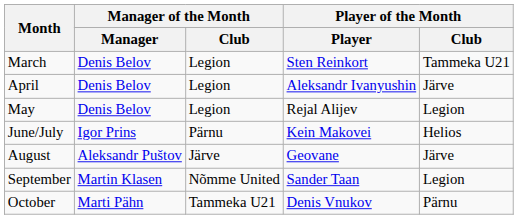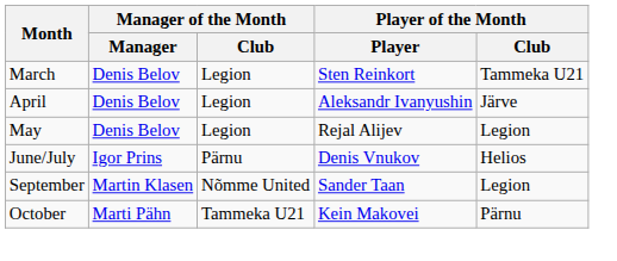June/July | Player of the Month / Player: Kein Makovei -> Denis Vnukov
- row: August | Aleksandr Puštov | Järve | Geovane | Järve
October | Player of the Month / Player: Denis Vnukov -> Kein Makovei
